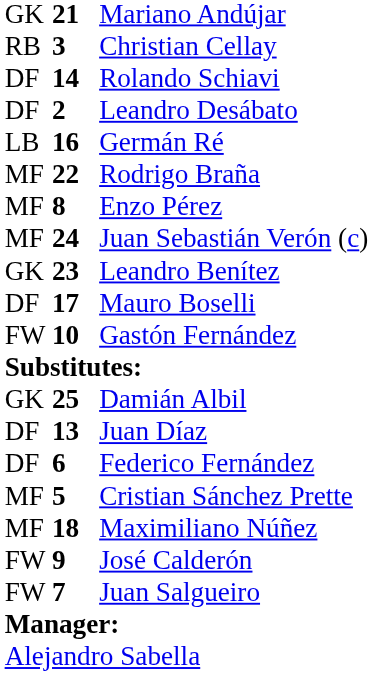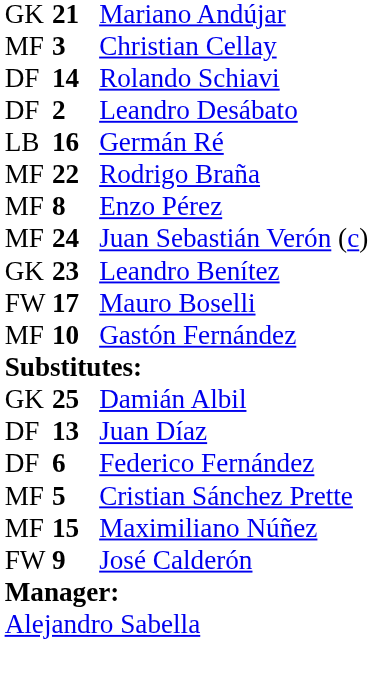Christian Cellay | column 1: RB -> MF
Mauro Boselli | column 1: DF -> FW
Gastón Fernández | column 1: FW -> MF
Maximiliano Núñez | column 2: 18 -> 15
- row: FW | 7 | Juan Salgueiro
